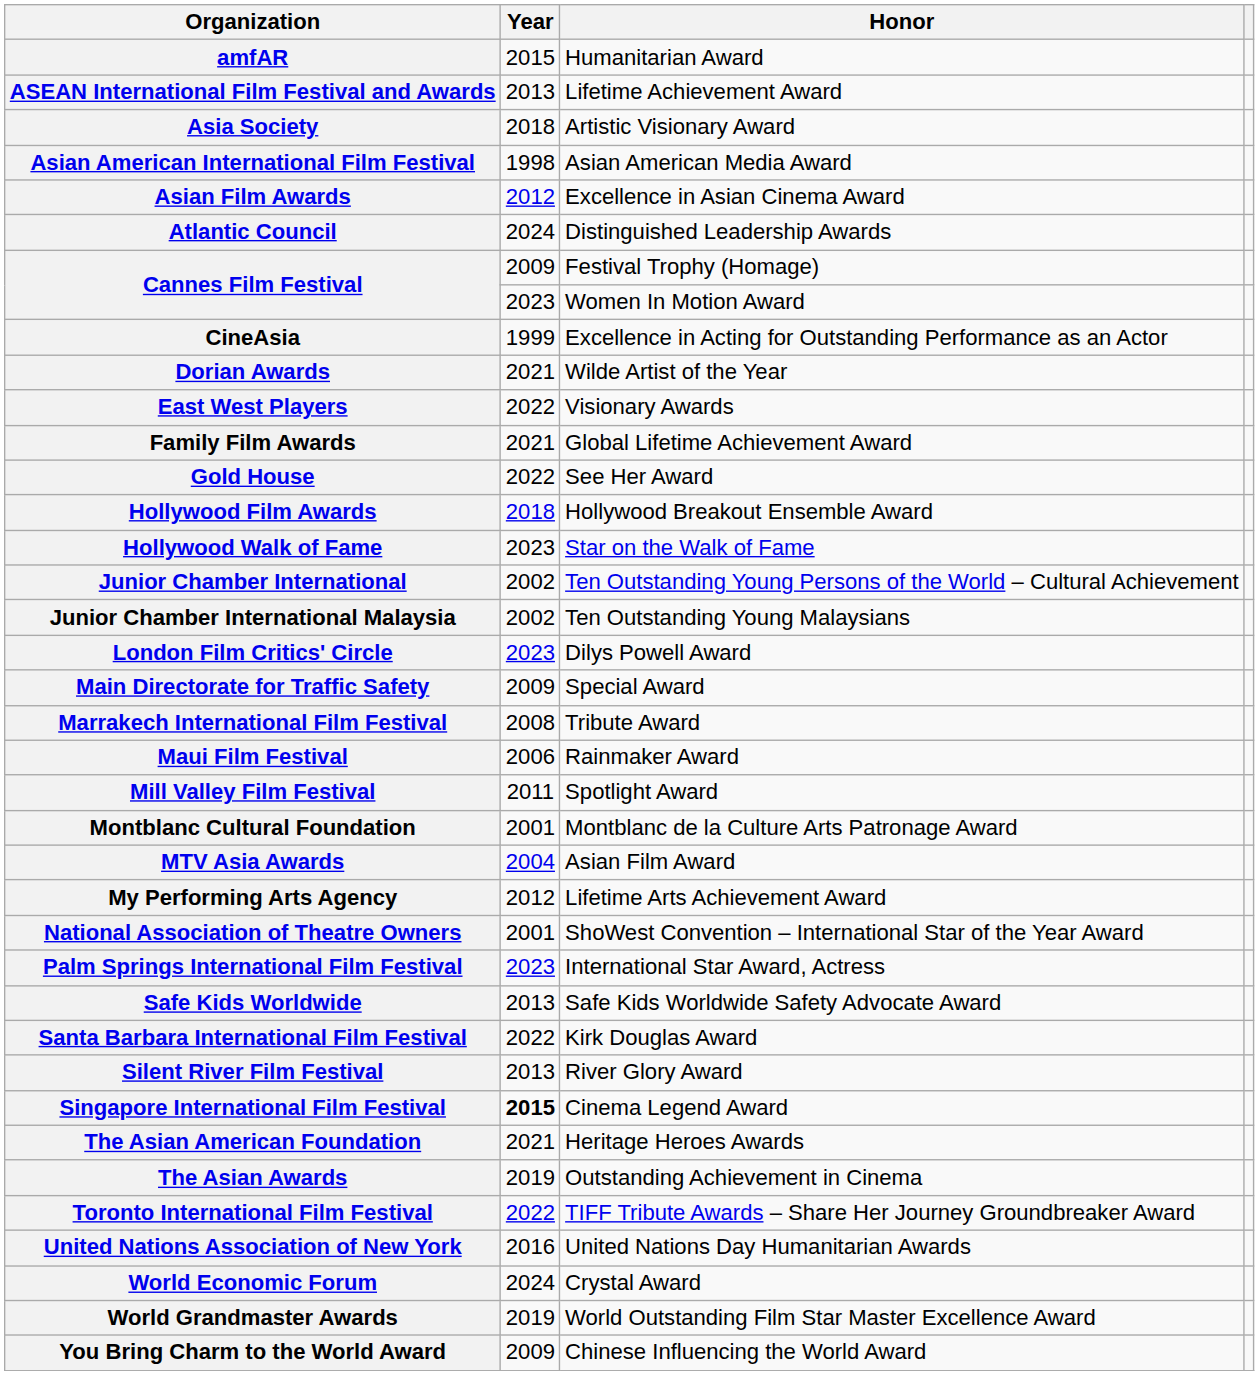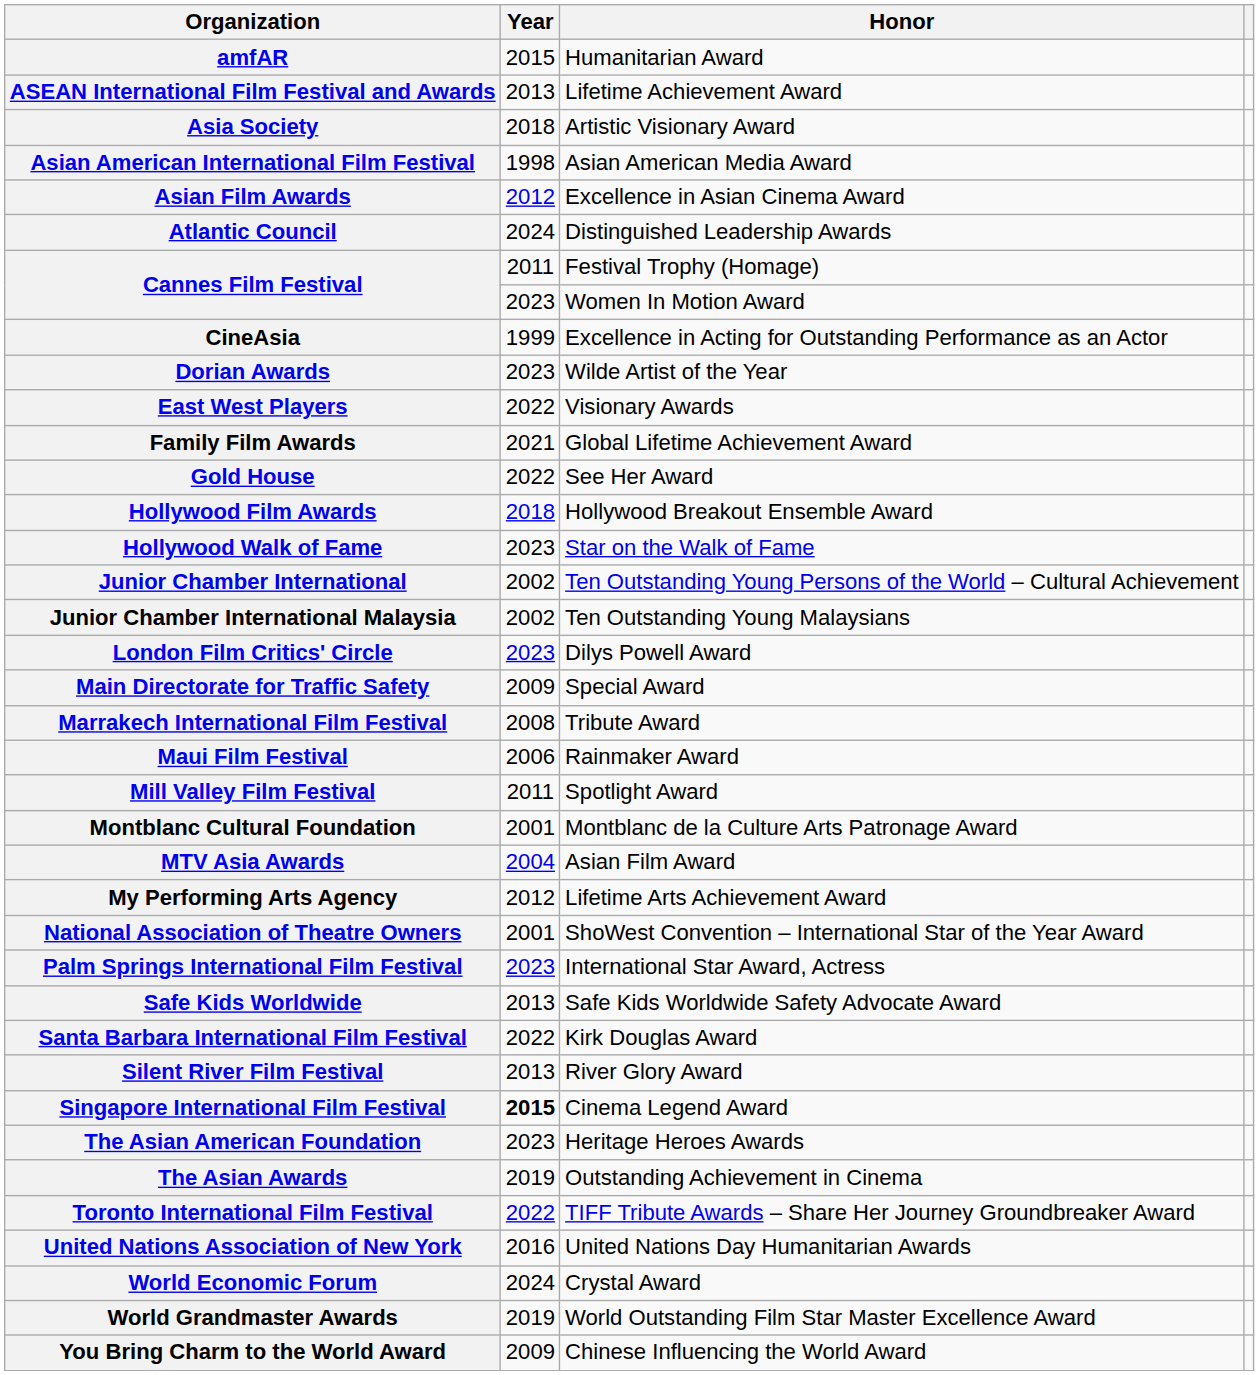Cannes Film Festival / Festival Trophy (Homage) | Year: 2009 -> 2011
Dorian Awards | Year: 2021 -> 2023
The Asian American Foundation | Year: 2021 -> 2023
